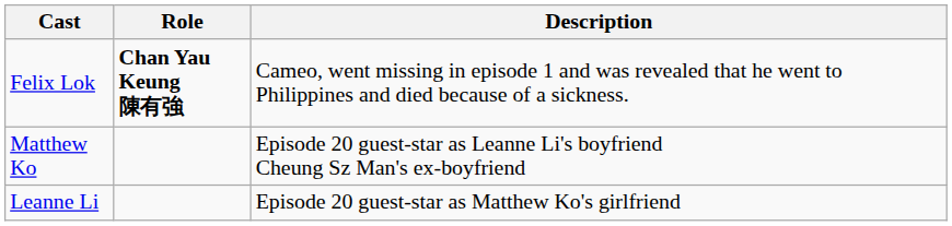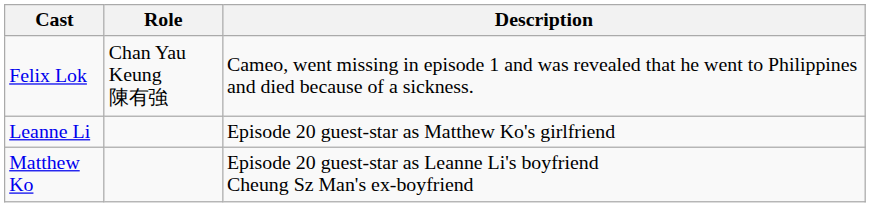Felix Lok | Role: bold -> normal
rows swapped: Matthew Ko <-> Leanne Li
